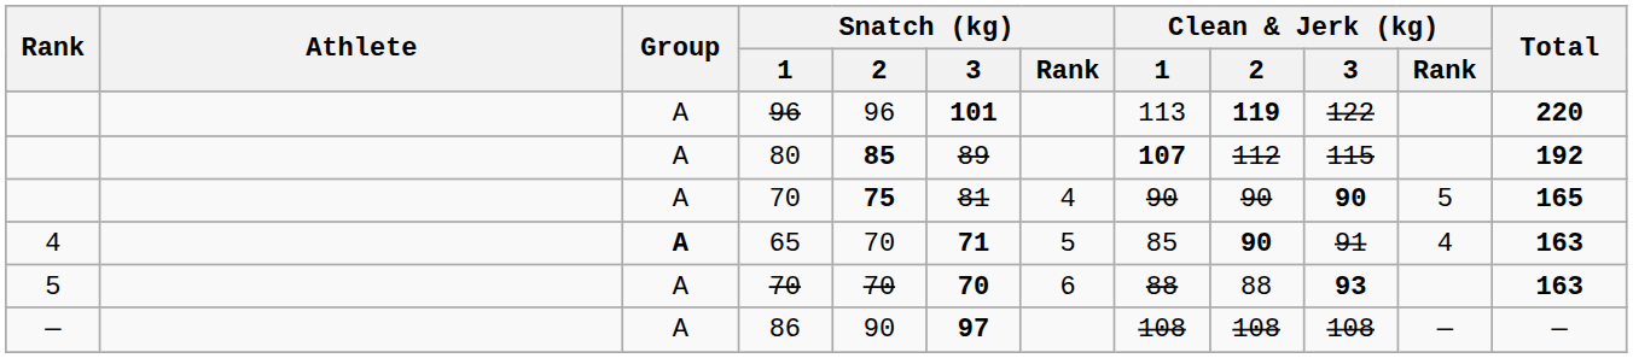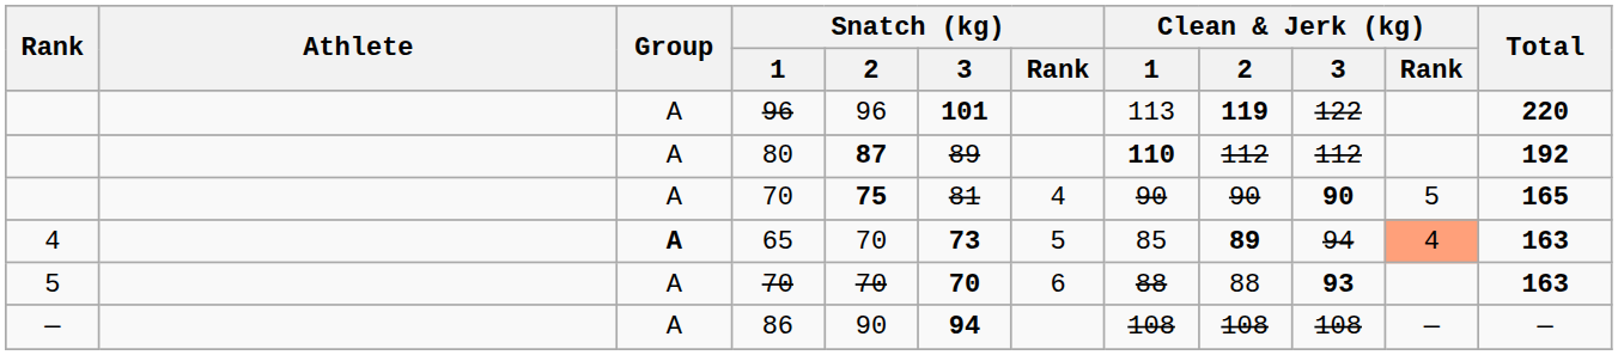80 | Snatch (kg) / 2: 85 -> 87
80 | Clean & Jerk (kg) / 1: 107 -> 110
80 | Clean & Jerk (kg) / 3: 115 -> 112
65 | Snatch (kg) / 3: 71 -> 73
65 | Clean & Jerk (kg) / 2: 90 -> 89
65 | Clean & Jerk (kg) / 3: 91 -> 94
65 | Clean & Jerk (kg) / Rank: no background -> lightsalmon background
86 | Snatch (kg) / 3: 97 -> 94
